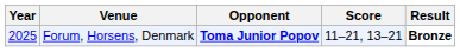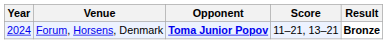Forum, Horsens, Denmark | Year: 2025 -> 2024
